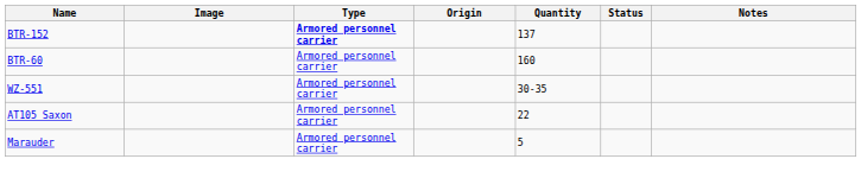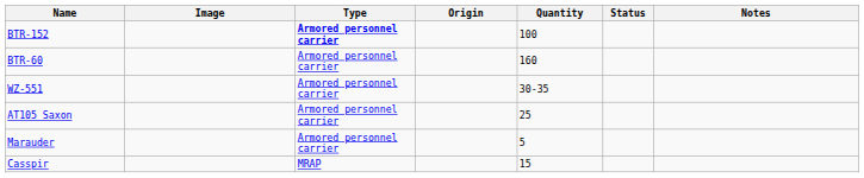BTR-152 | Quantity: 137 -> 100
AT105 Saxon | Quantity: 22 -> 25
+ row: Casspir | MRAP | 15
